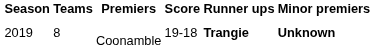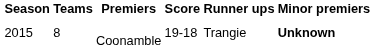Coonamble | Season: 2019 -> 2015
Coonamble | Runner ups: bold -> normal
